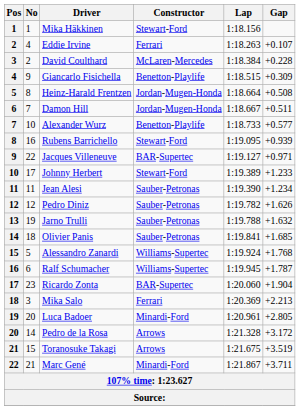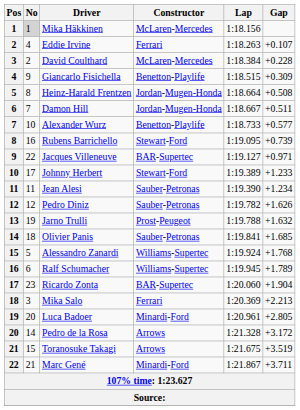Mika Häkkinen | No: no background -> lightgrey background
Mika Häkkinen | Constructor: Stewart-Ford -> McLaren-Mercedes
Rubens Barrichello | Gap: +0.939 -> +0.739
Jarno Trulli | Constructor: Sauber-Petronas -> Prost-Peugeot
Ralf Schumacher | Gap: +1.787 -> +1.789
